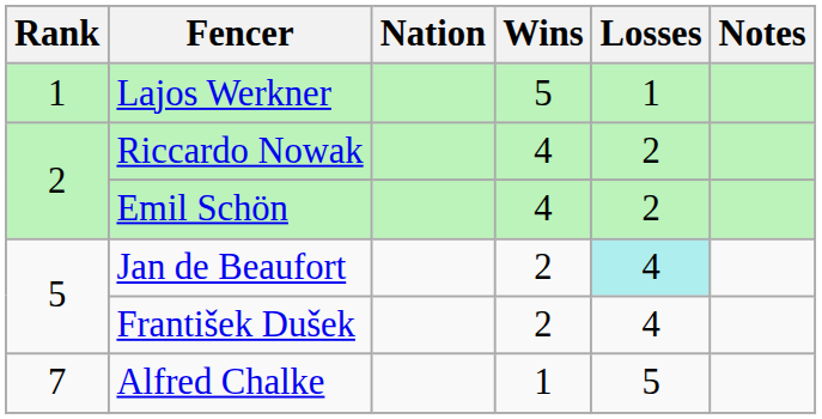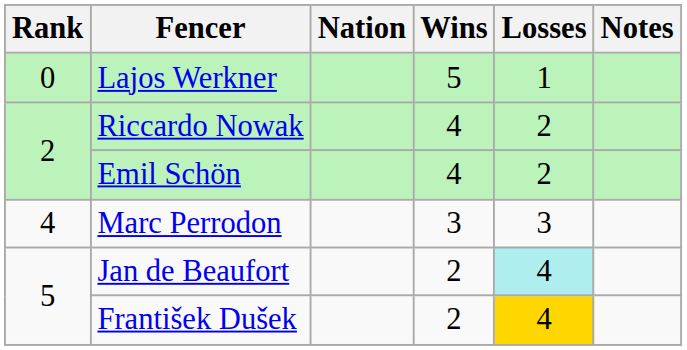Lajos Werkner | Rank: 1 -> 0
+ row: 4 | Marc Perrodon | 3 | 3
František Dušek | Losses: no background -> gold background
- row: 7 | Alfred Chalke | 1 | 5
